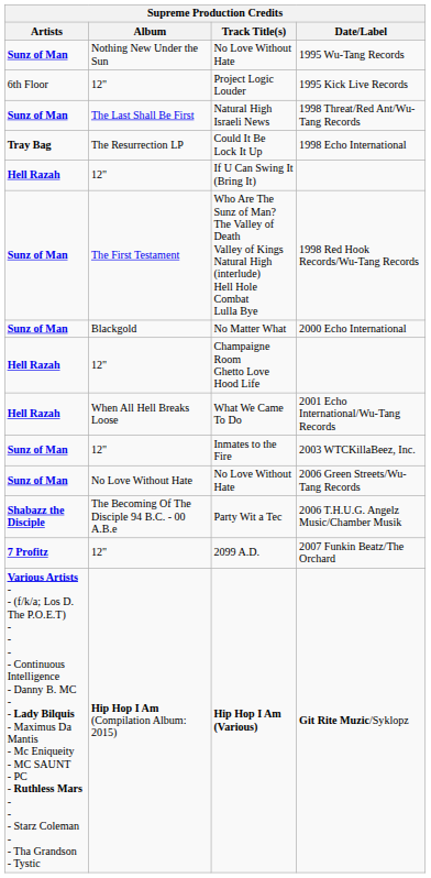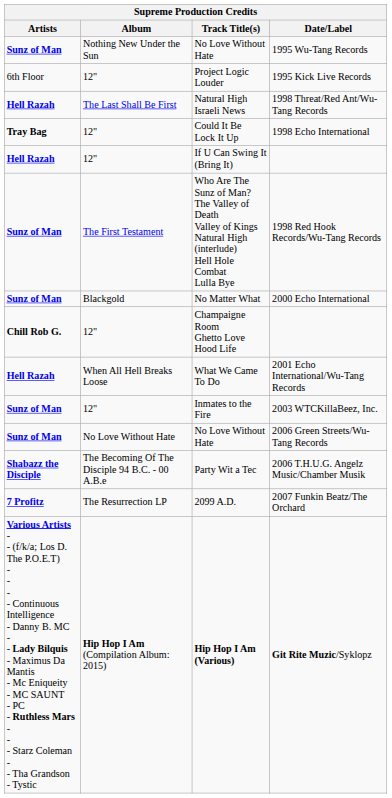Natural High Israeli News | Artists: Sunz of Man -> Hell Razah
Could It Be Lock It Up | Album: The Resurrection LP -> 12"
Champaigne Room Ghetto Love Hood Life | Artists: Hell Razah -> Chill Rob G.
2099 A.D. | Album: 12" -> The Resurrection LP
